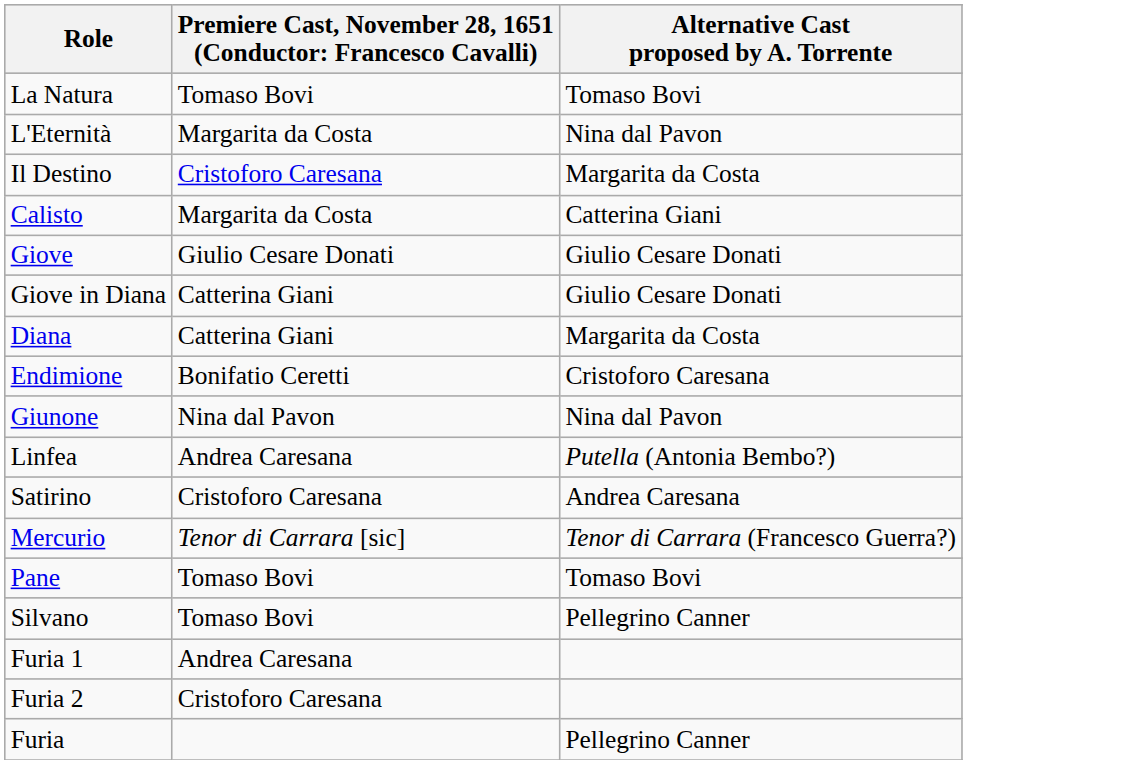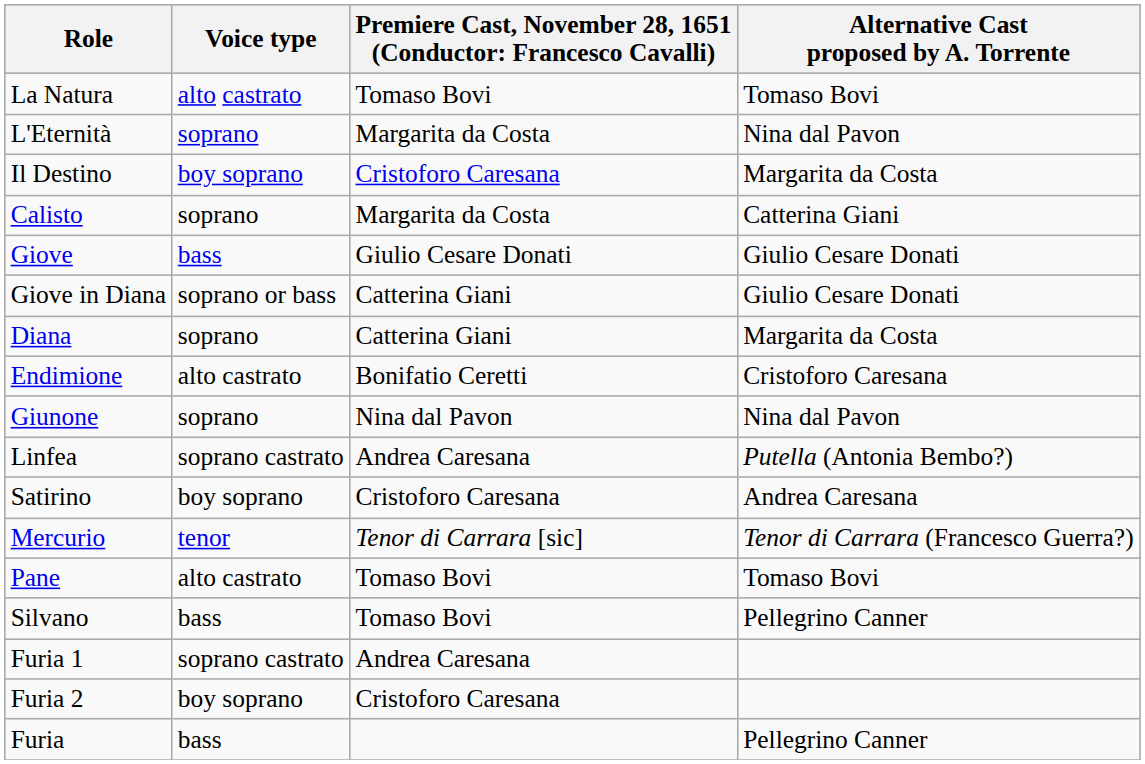+ column: Voice type | alto castrato | soprano | boy soprano | soprano | bass | soprano or bass | soprano | alto castrato | soprano | soprano castrato | boy soprano | tenor | alto castrato | bass | soprano castrato | boy soprano | bass
